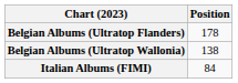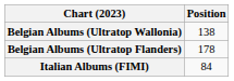rows swapped: Belgian Albums (Ultratop Flanders) <-> Belgian Albums (Ultratop Wallonia)
